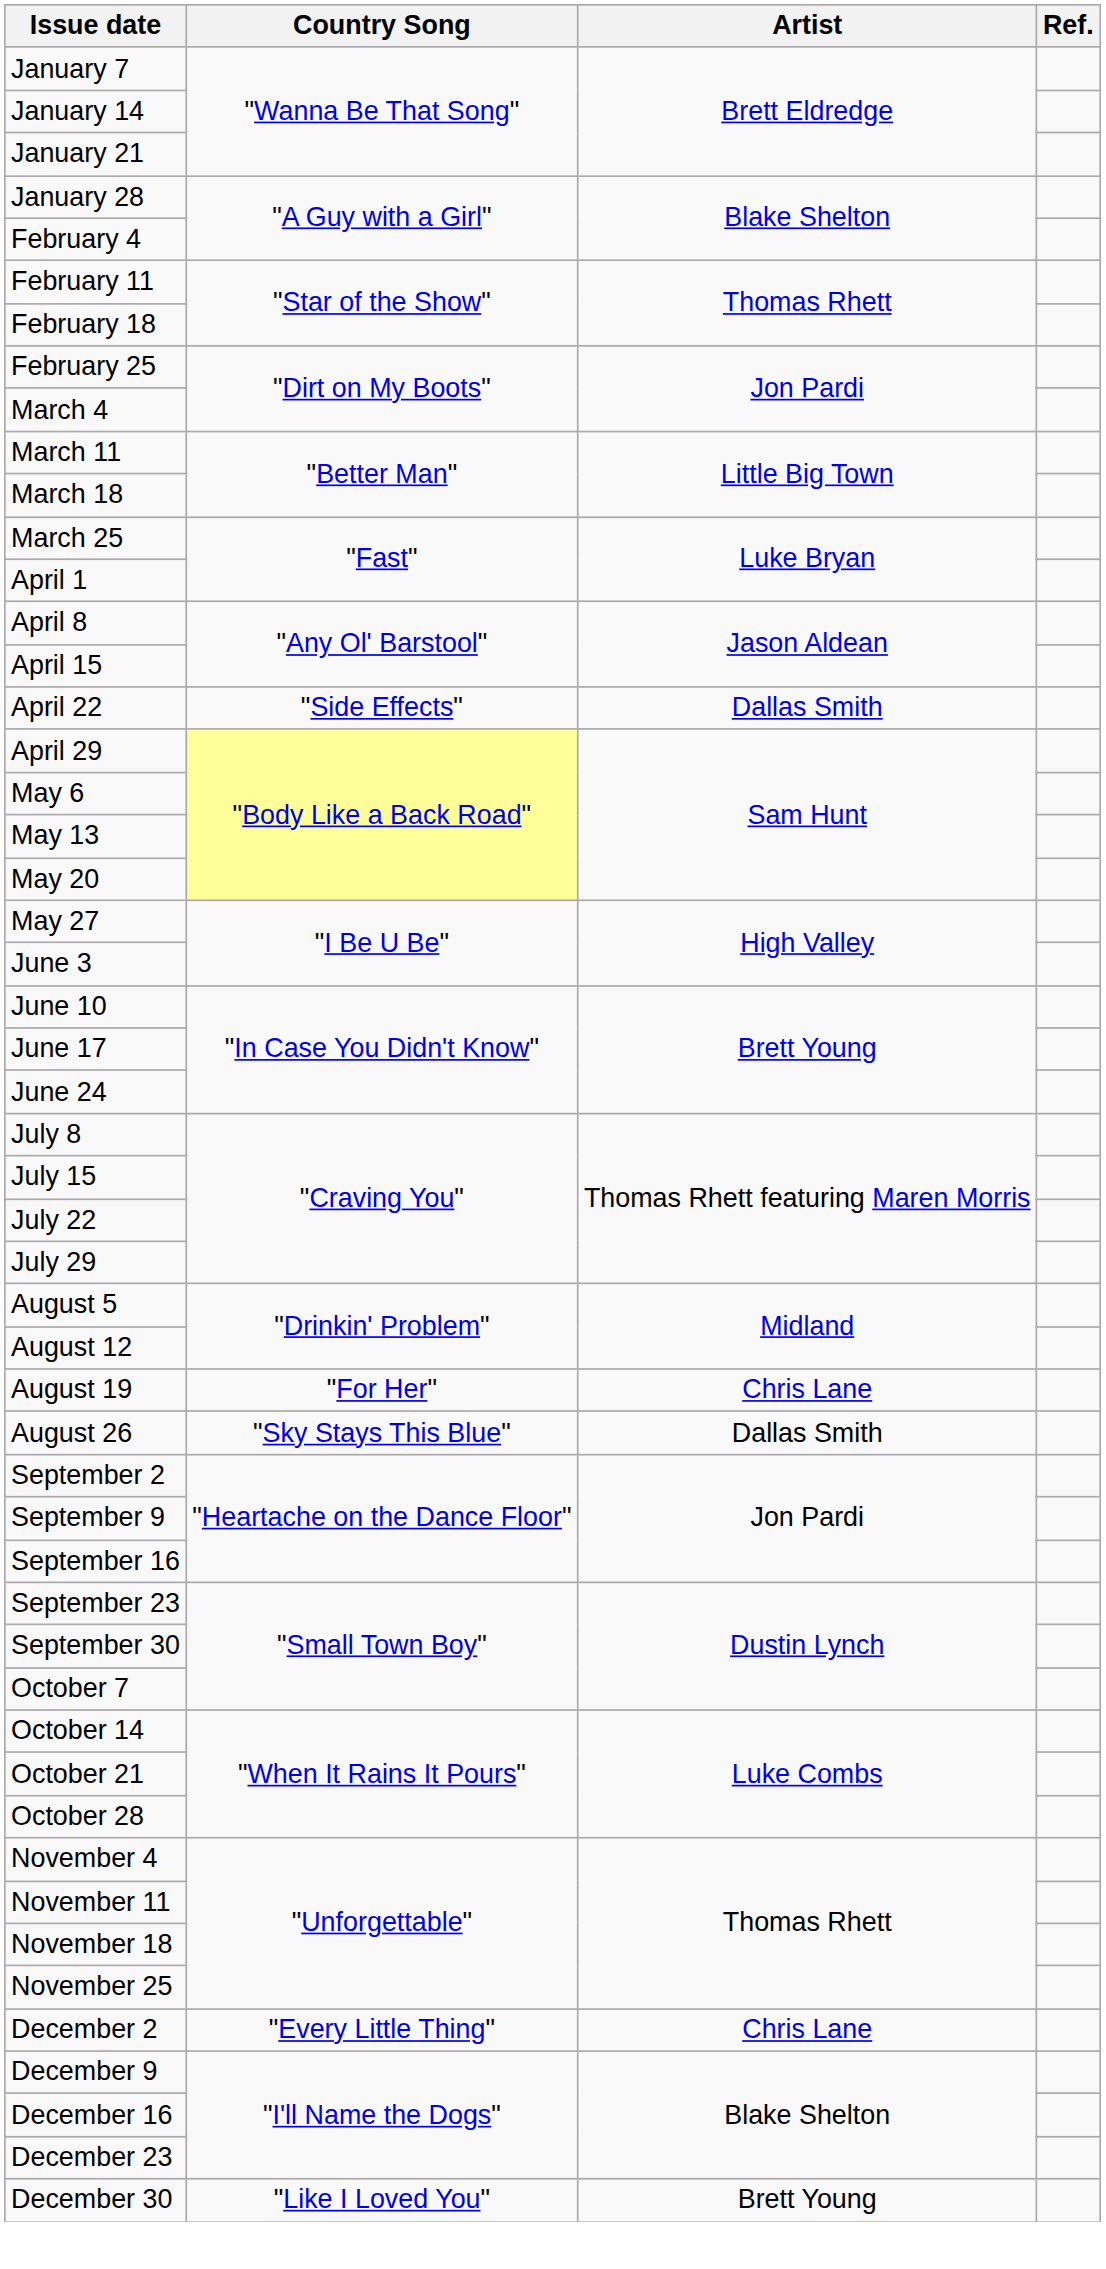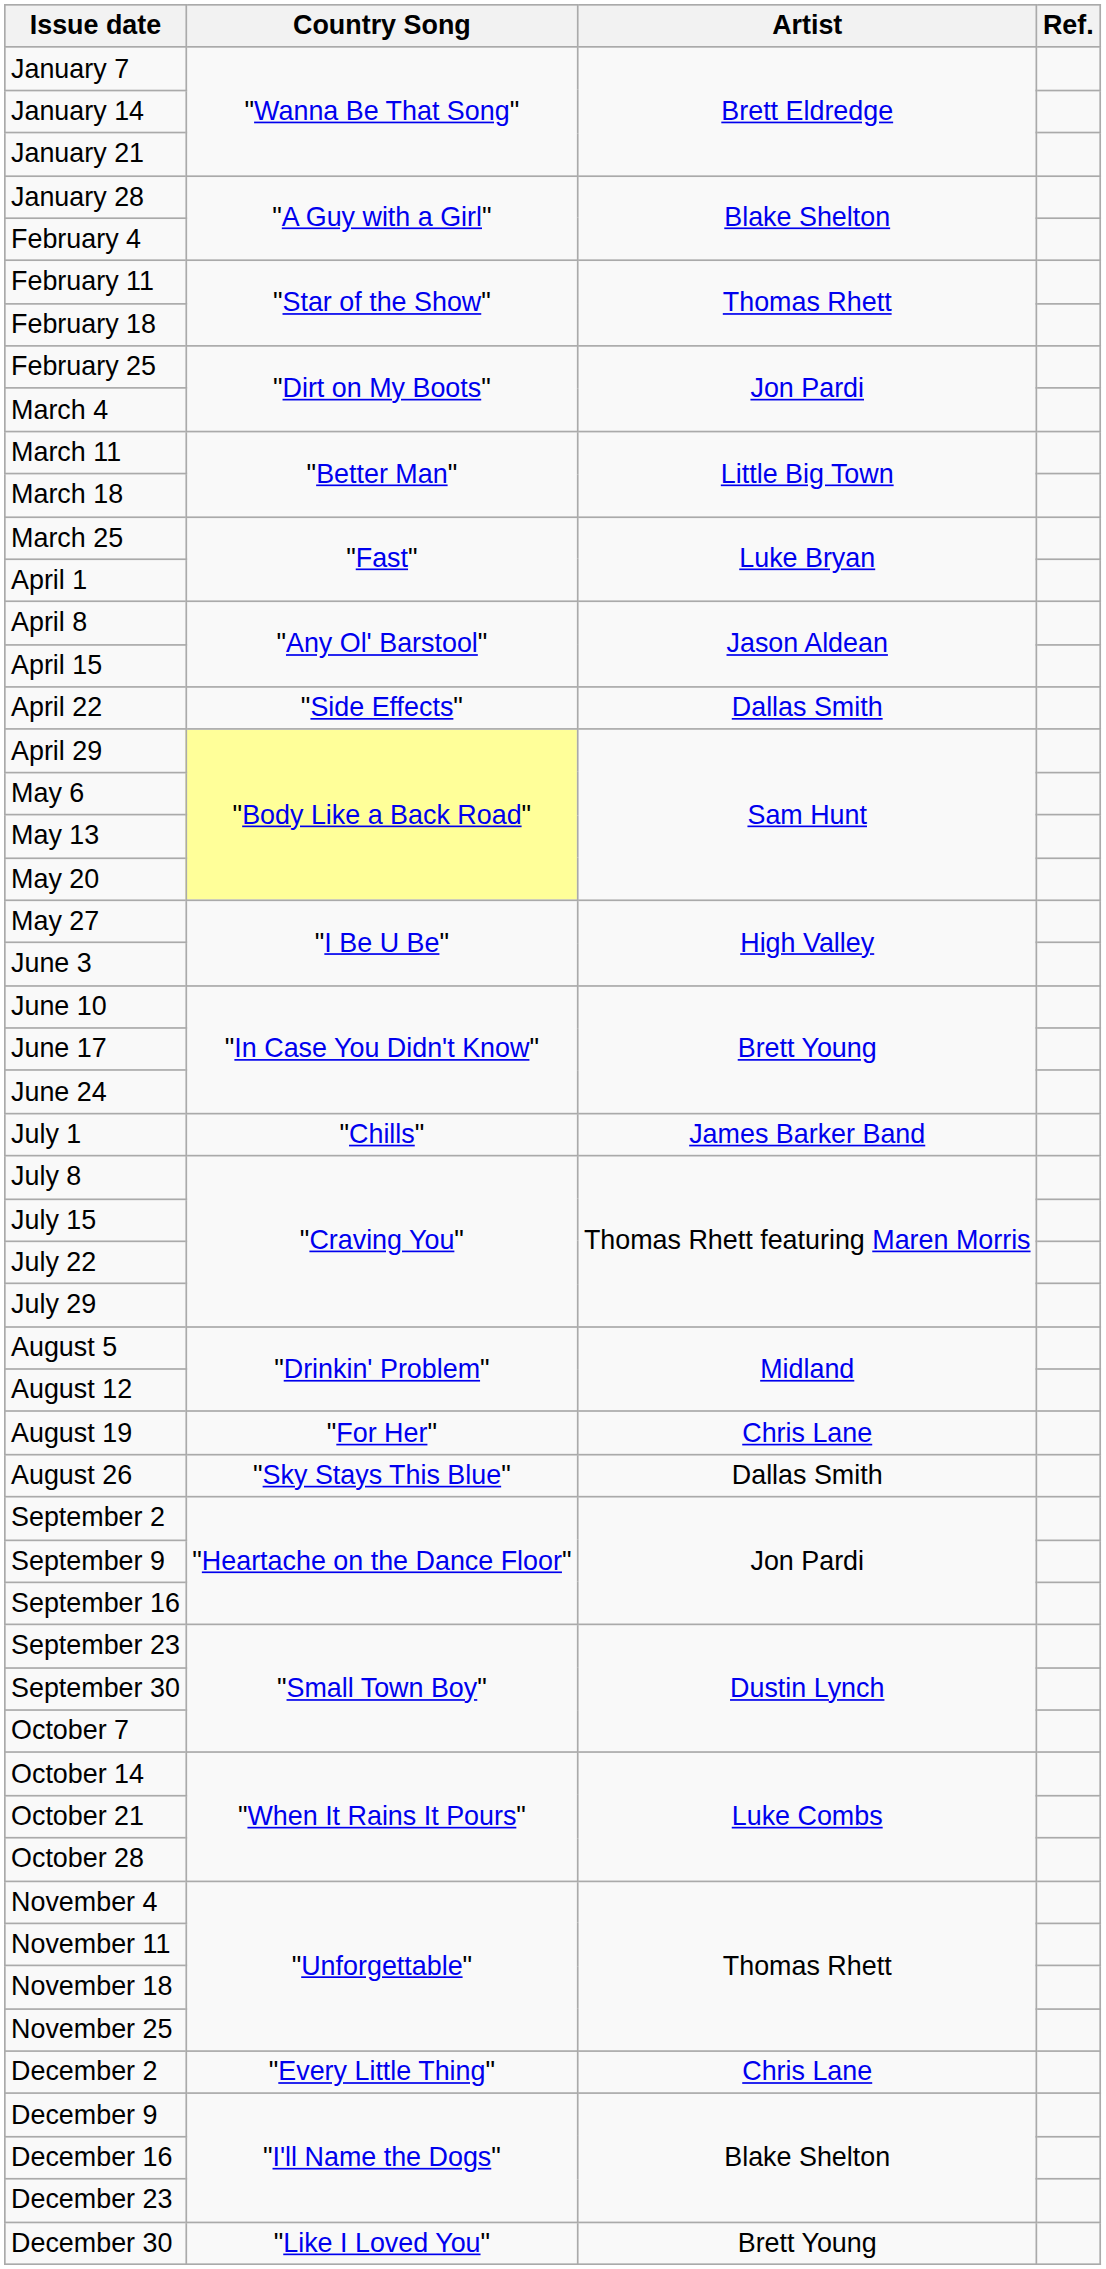+ row: July 1 | "Chills" | James Barker Band
